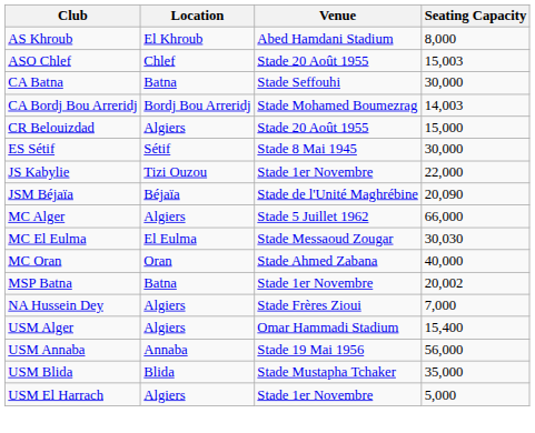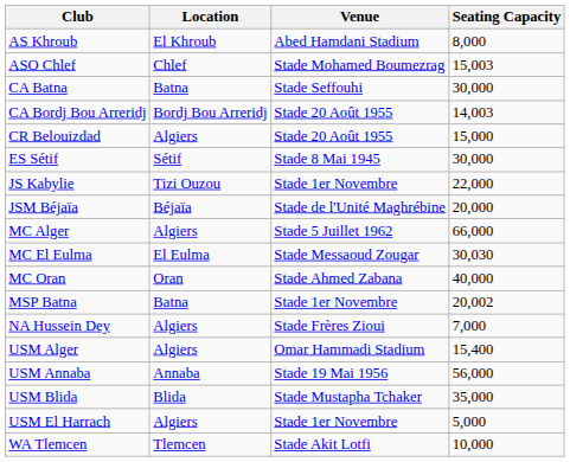ASO Chlef | Venue: Stade 20 Août 1955 -> Stade Mohamed Boumezrag
CA Bordj Bou Arreridj | Venue: Stade Mohamed Boumezrag -> Stade 20 Août 1955
JSM Béjaïa | Seating Capacity: 20,090 -> 20,000
+ row: WA Tlemcen | Tlemcen | Stade Akit Lotfi | 10,000
